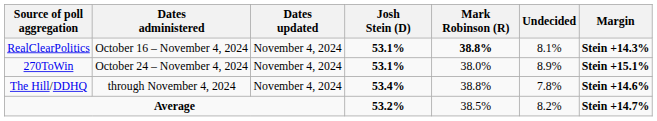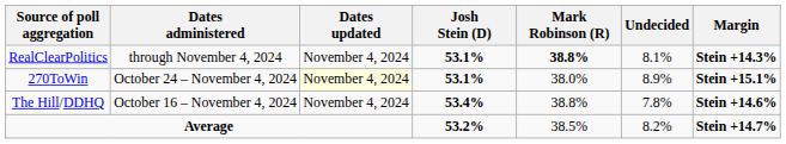RealClearPolitics | Dates administered: October 16 – November 4, 2024 -> through November 4, 2024
270ToWin | Dates updated: no background -> lightyellow background
The Hill/DDHQ | Dates administered: through November 4, 2024 -> October 16 – November 4, 2024
